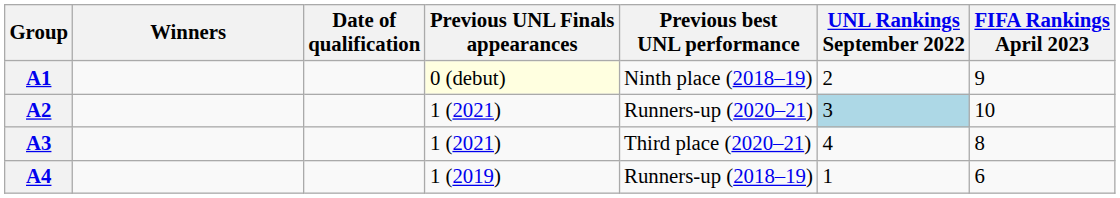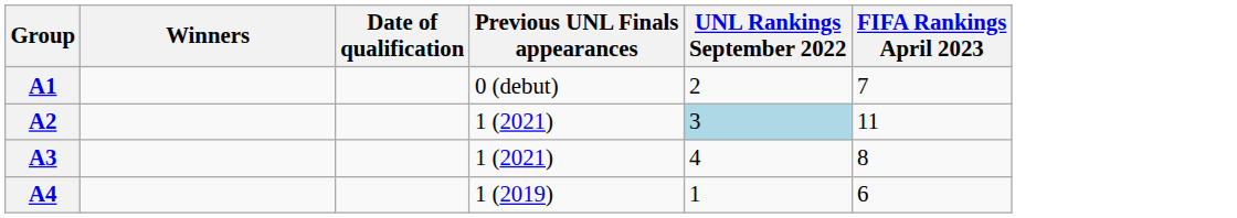- column: Previous best UNL performance | Ninth place (2018–19) | Runners-up (2020–21) | Third place (2020–21) | Runners-up (2018–19)
A1 | Previous UNL Finals appearances: lightyellow background -> no background
A1 | FIFA Rankings April 2023: 9 -> 7
A2 | FIFA Rankings April 2023: 10 -> 11
